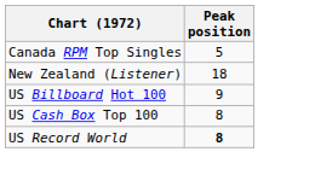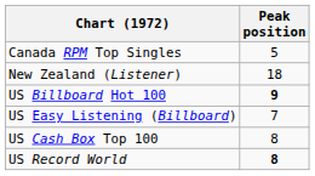US Billboard Hot 100 | Peak position: normal -> bold
+ row: US Easy Listening (Billboard) | 7
